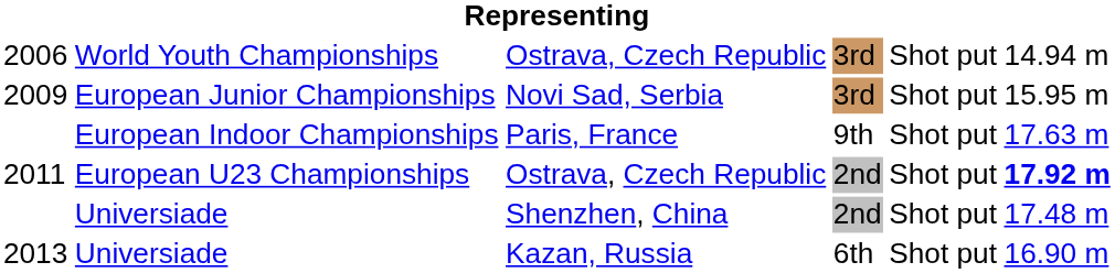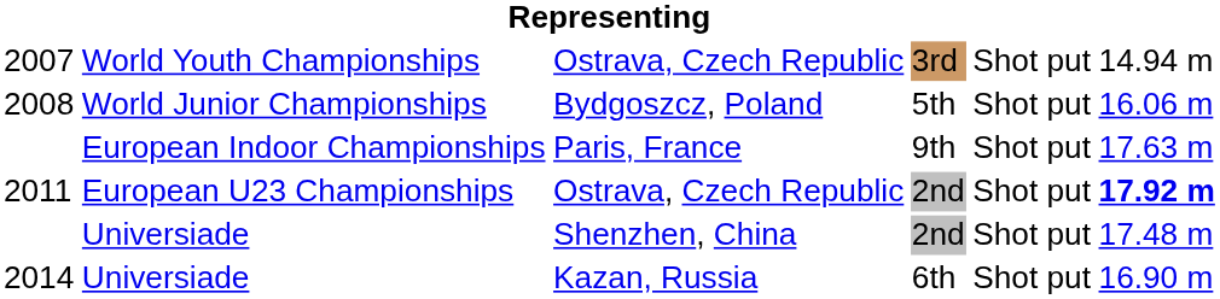World Youth Championships | column 1: 2006 -> 2007
+ row: 2008 | World Junior Championships | Bydgoszcz, Poland | 5th | Shot put | 16.06 m
- row: 2009 | European Junior Championships | Novi Sad, Serbia | 3rd | Shot put | 15.95 m
Universiade / Kazan, Russia | column 1: 2013 -> 2014
